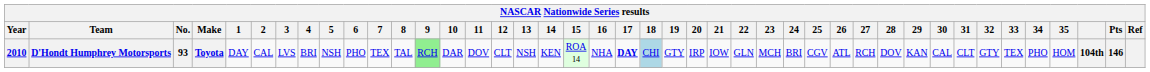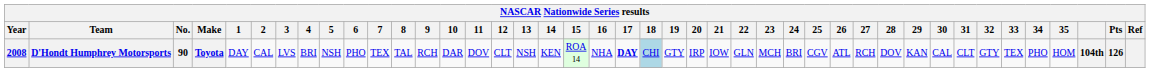D'Hondt Humphrey Motorsports | Year: 2010 -> 2008
D'Hondt Humphrey Motorsports | No.: 93 -> 90
D'Hondt Humphrey Motorsports | 9: lightgreen background -> no background
D'Hondt Humphrey Motorsports | Pts: 146 -> 126
